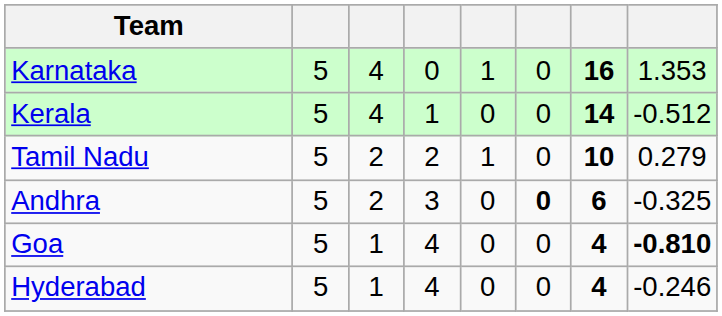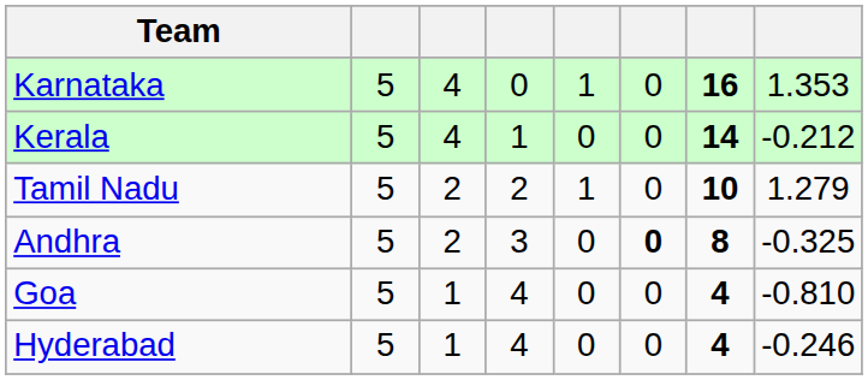Kerala | column 8: -0.512 -> -0.212
Tamil Nadu | column 8: 0.279 -> 1.279
Andhra | column 7: 6 -> 8
Goa | column 8: bold -> normal
